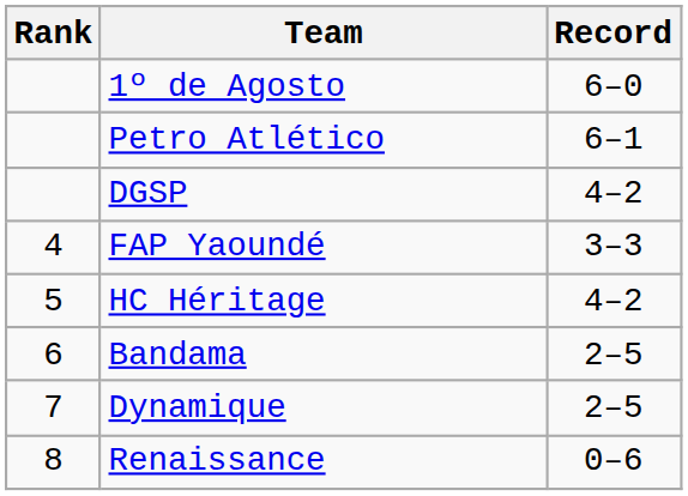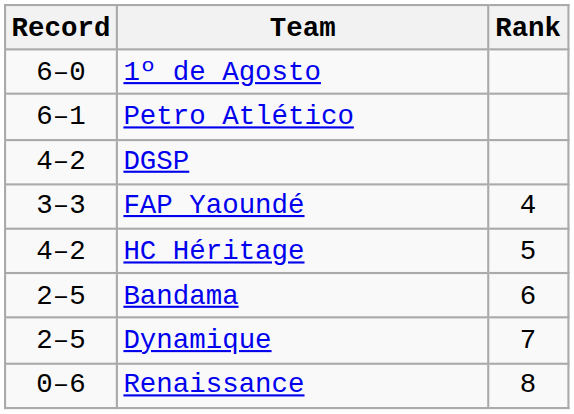columns swapped: Rank <-> Record
